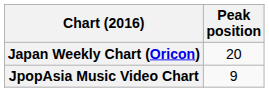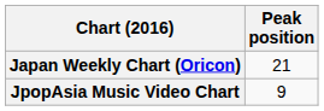Japan Weekly Chart (Oricon) | Peak position: 20 -> 21
